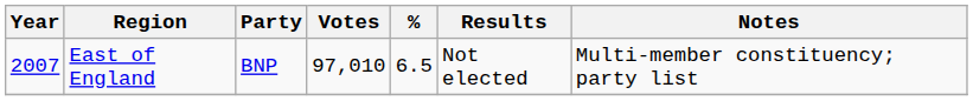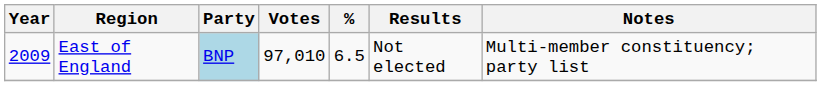East of England | Year: 2007 -> 2009
East of England | Party: no background -> lightblue background
